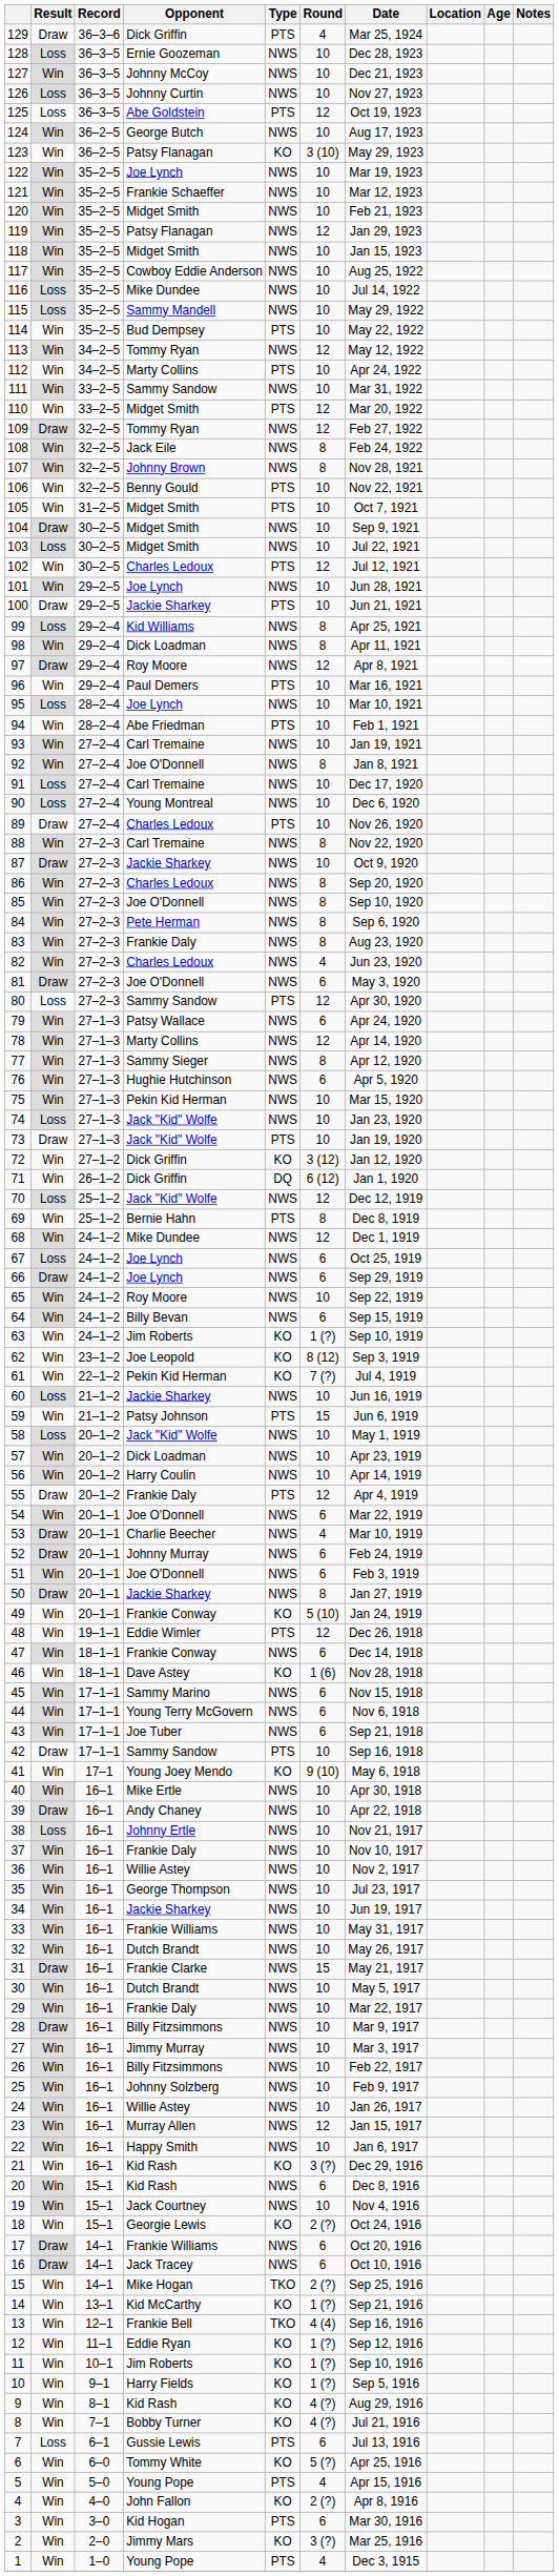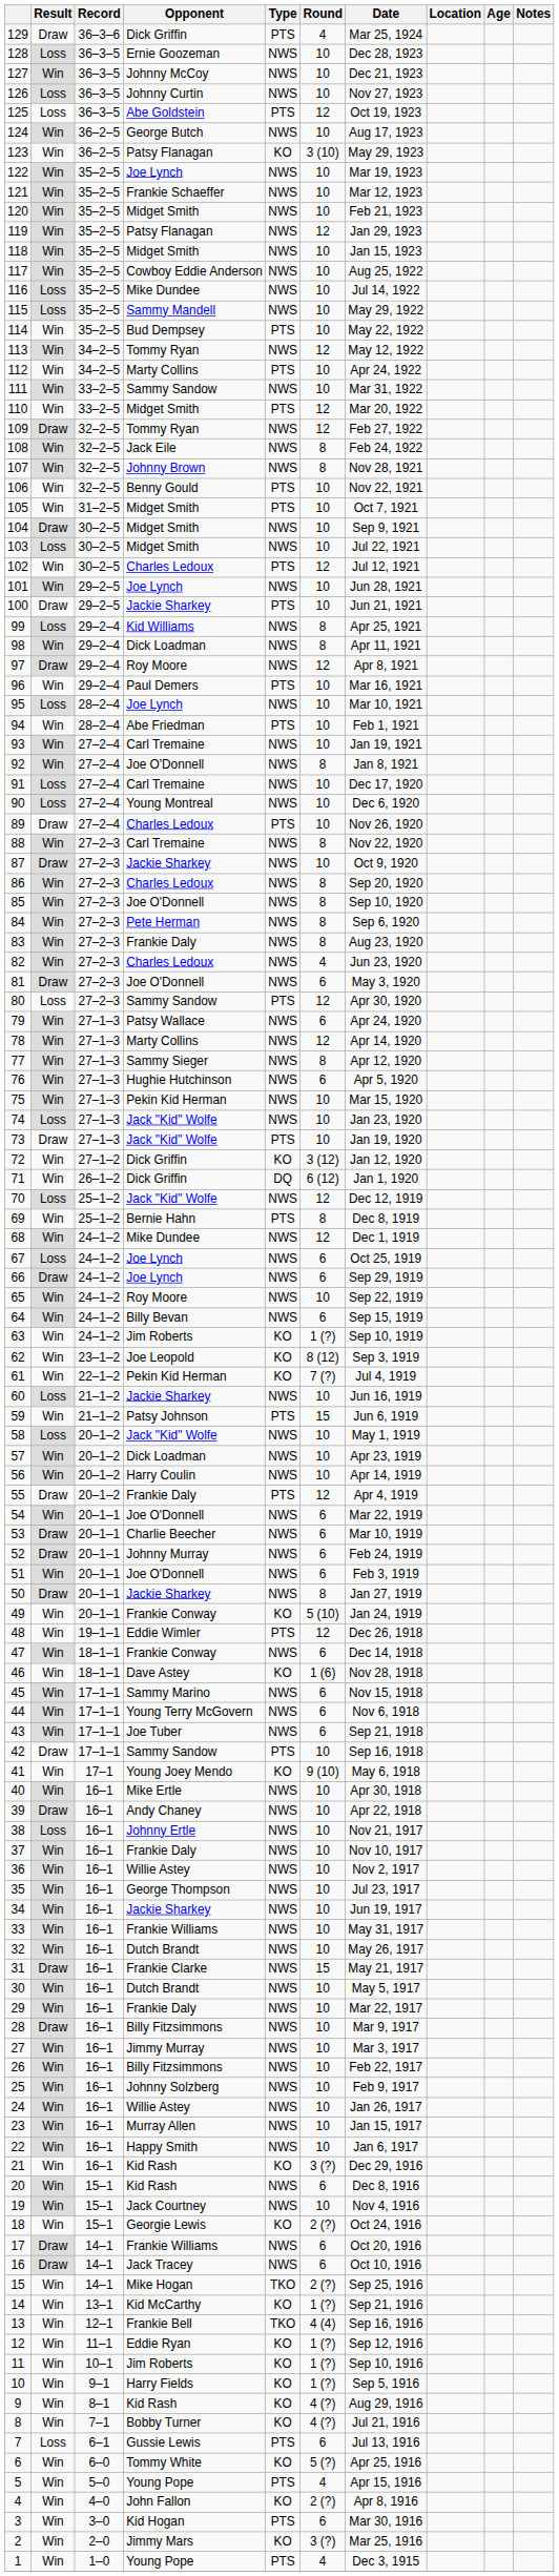53 | Round: 4 -> 6
23 | Round: 12 -> 10
